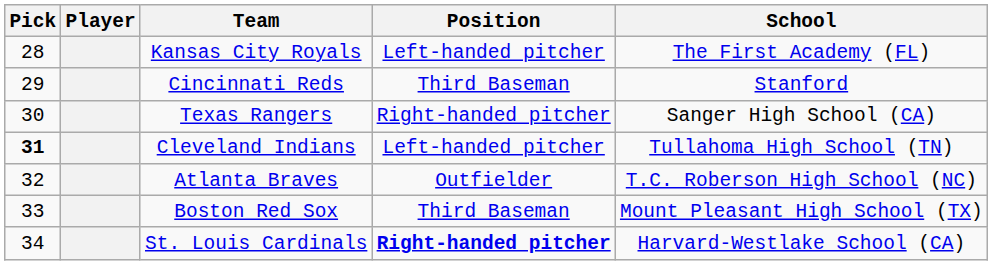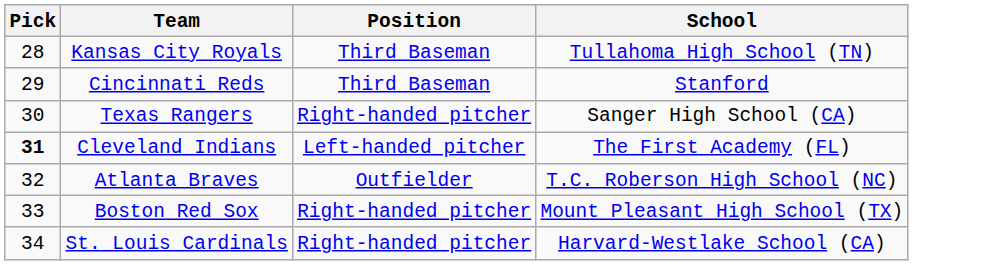- column: Player
Kansas City Royals | Position: Left-handed pitcher -> Third Baseman
Kansas City Royals | School: The First Academy (FL) -> Tullahoma High School (TN)
Cleveland Indians | School: Tullahoma High School (TN) -> The First Academy (FL)
Boston Red Sox | Position: Third Baseman -> Right-handed pitcher
St. Louis Cardinals | Position: bold -> normal
